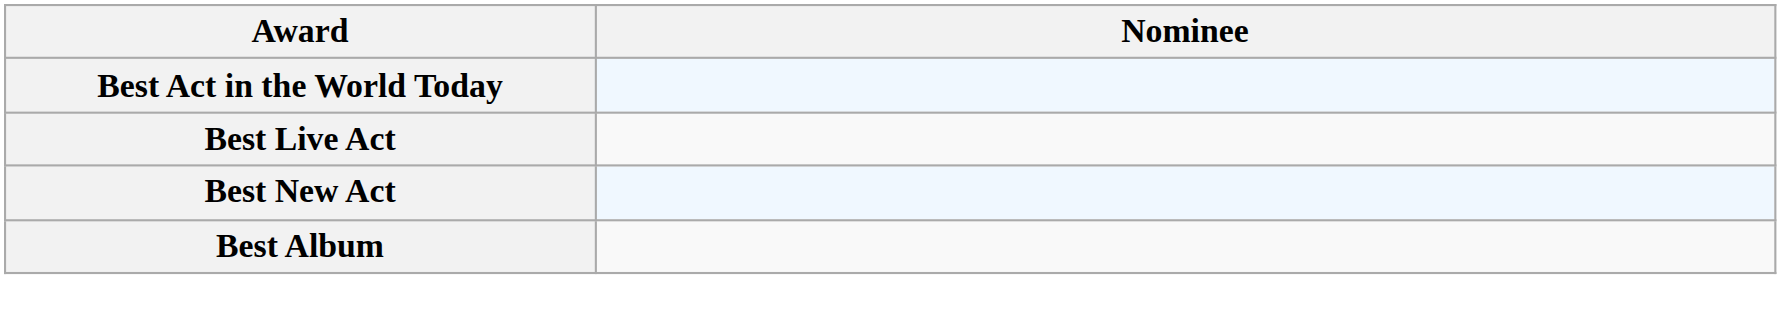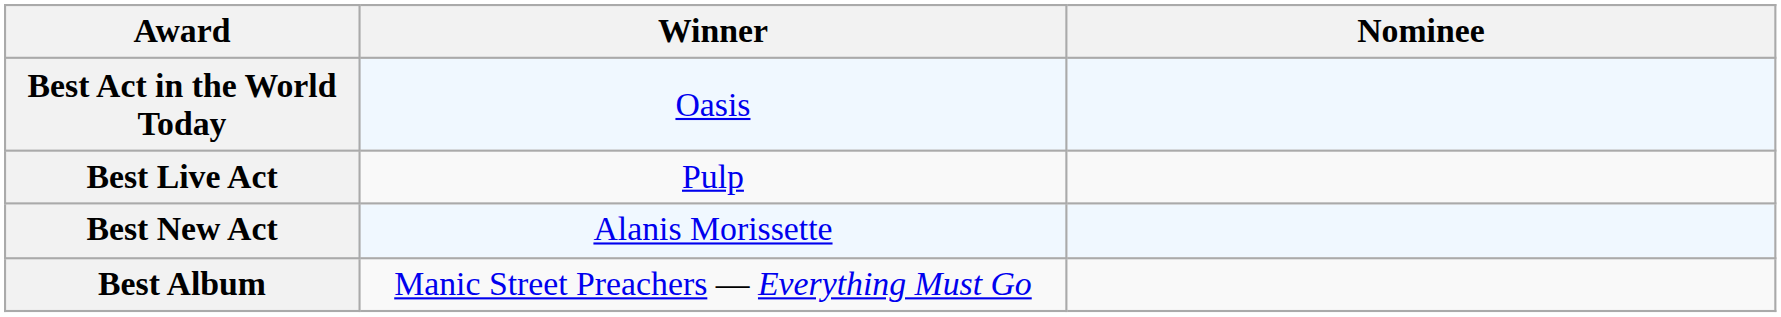+ column: Winner | Oasis | Pulp | Alanis Morissette | Manic Street Preachers — Everything Must Go
